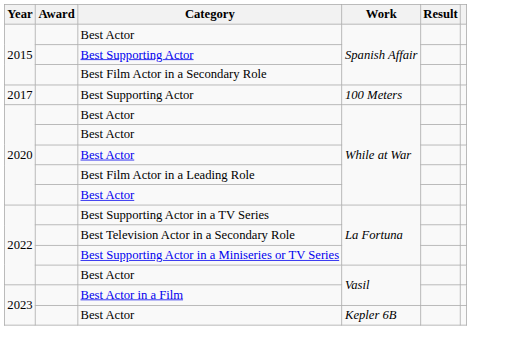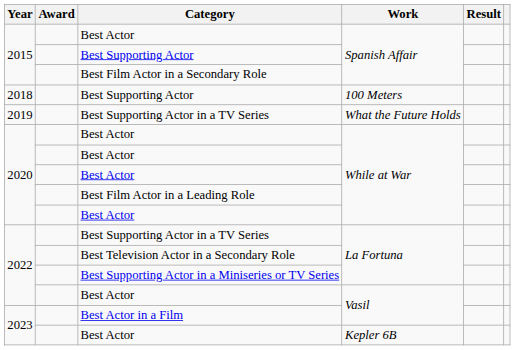Best Supporting Actor / 100 Meters | Year: 2017 -> 2018
+ row: 2019 | Best Supporting Actor in a TV Series | What the Future Holds
